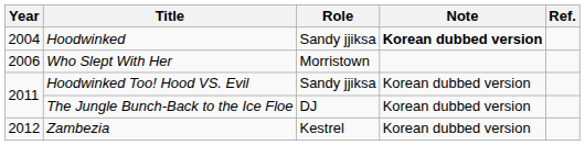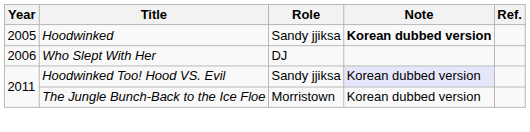Hoodwinked | Year: 2004 -> 2005
Who Slept With Her | Role: Morristown -> DJ
Hoodwinked Too! Hood VS. Evil | Note: no background -> lavender background
The Jungle Bunch-Back to the Ice Floe | Role: DJ -> Morristown
- row: 2012 | Zambezia | Kestrel | Korean dubbed version
